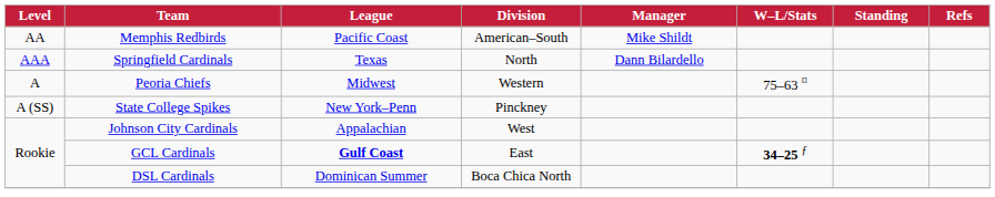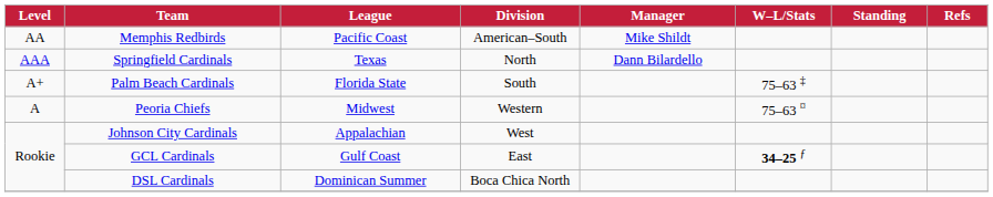+ row: A+ | Palm Beach Cardinals | Florida State | South | 75–63 ‡
- row: A (SS) | State College Spikes | New York–Penn | Pinckney
GCL Cardinals | League: bold -> normal
